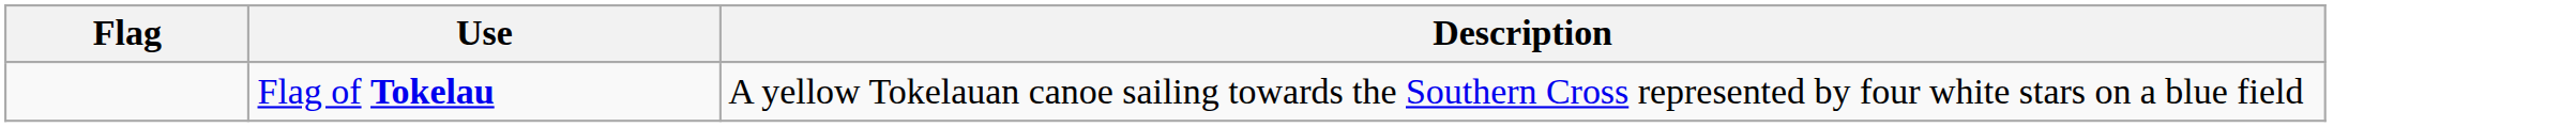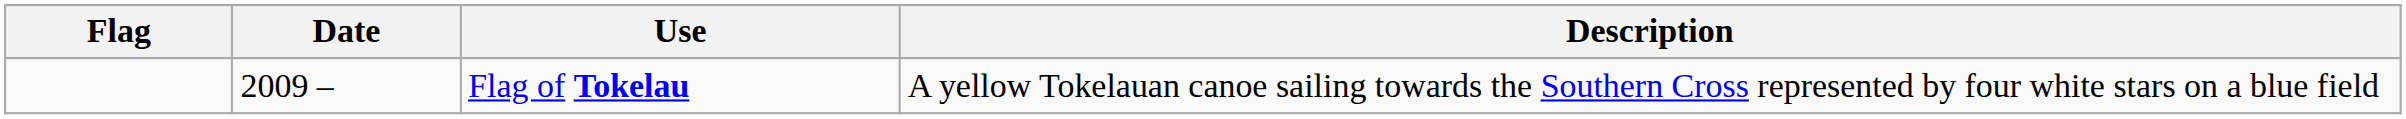+ column: Date | 2009 –
